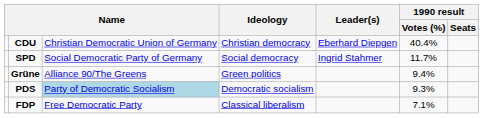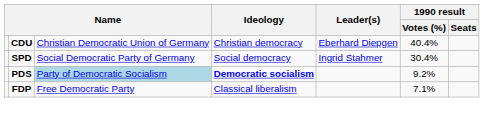SPD | 1990 result / Votes (%): 11.7% -> 30.4%
- row: Grüne | Alliance 90/The Greens | Green politics | 9.4%
PDS | Ideology: normal -> bold
PDS | 1990 result / Votes (%): 9.3% -> 9.2%
